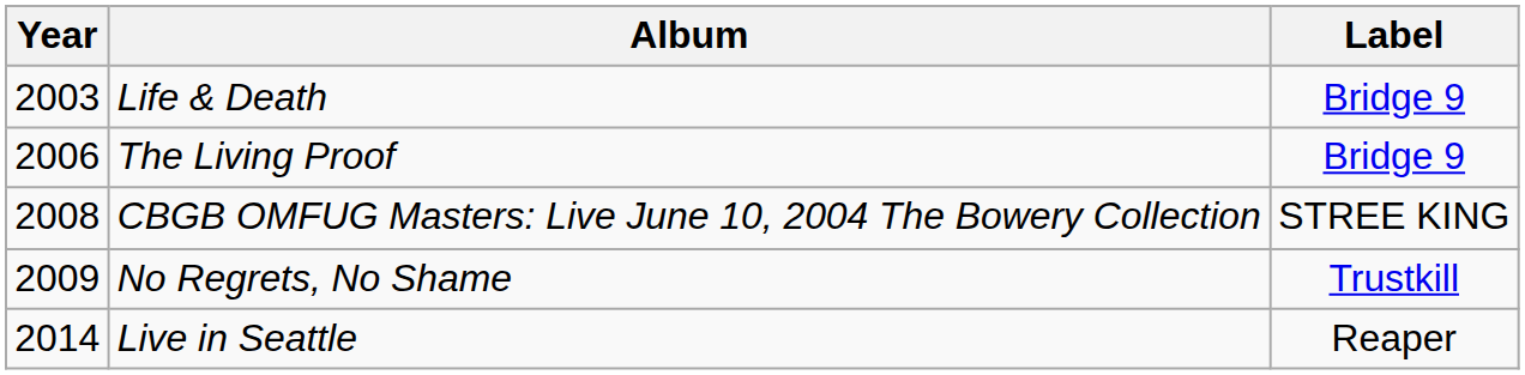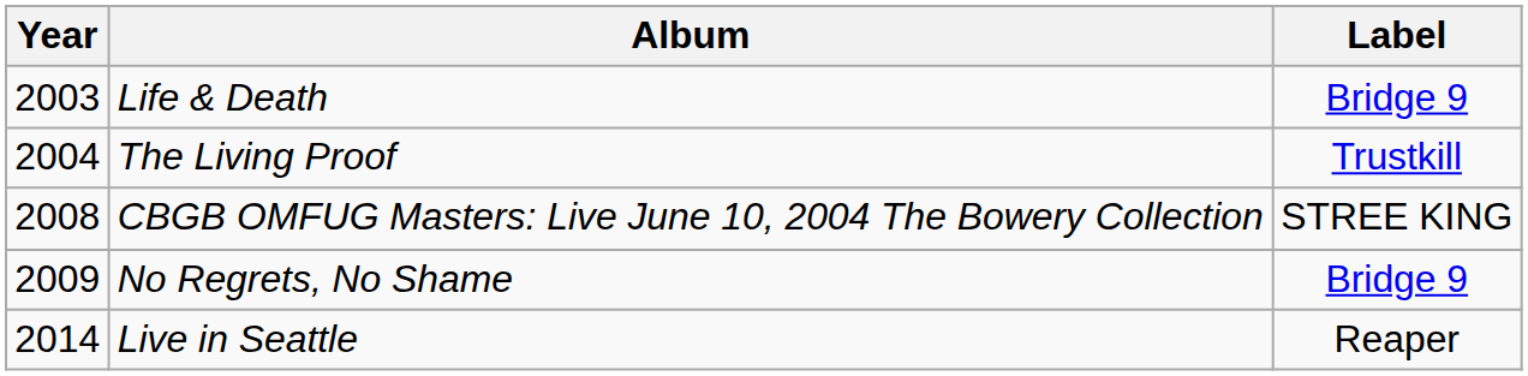The Living Proof | Year: 2006 -> 2004
The Living Proof | Label: Bridge 9 -> Trustkill
No Regrets, No Shame | Label: Trustkill -> Bridge 9
